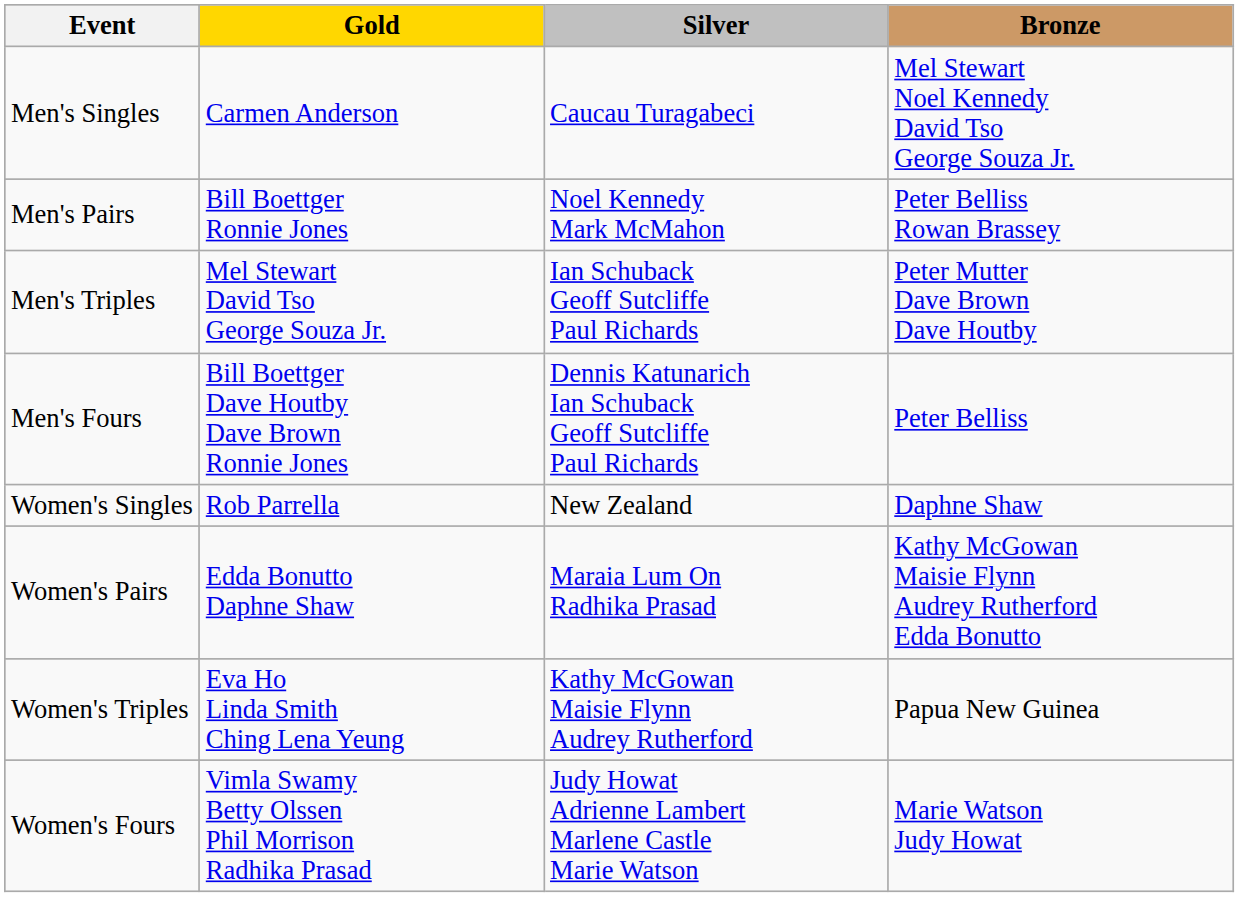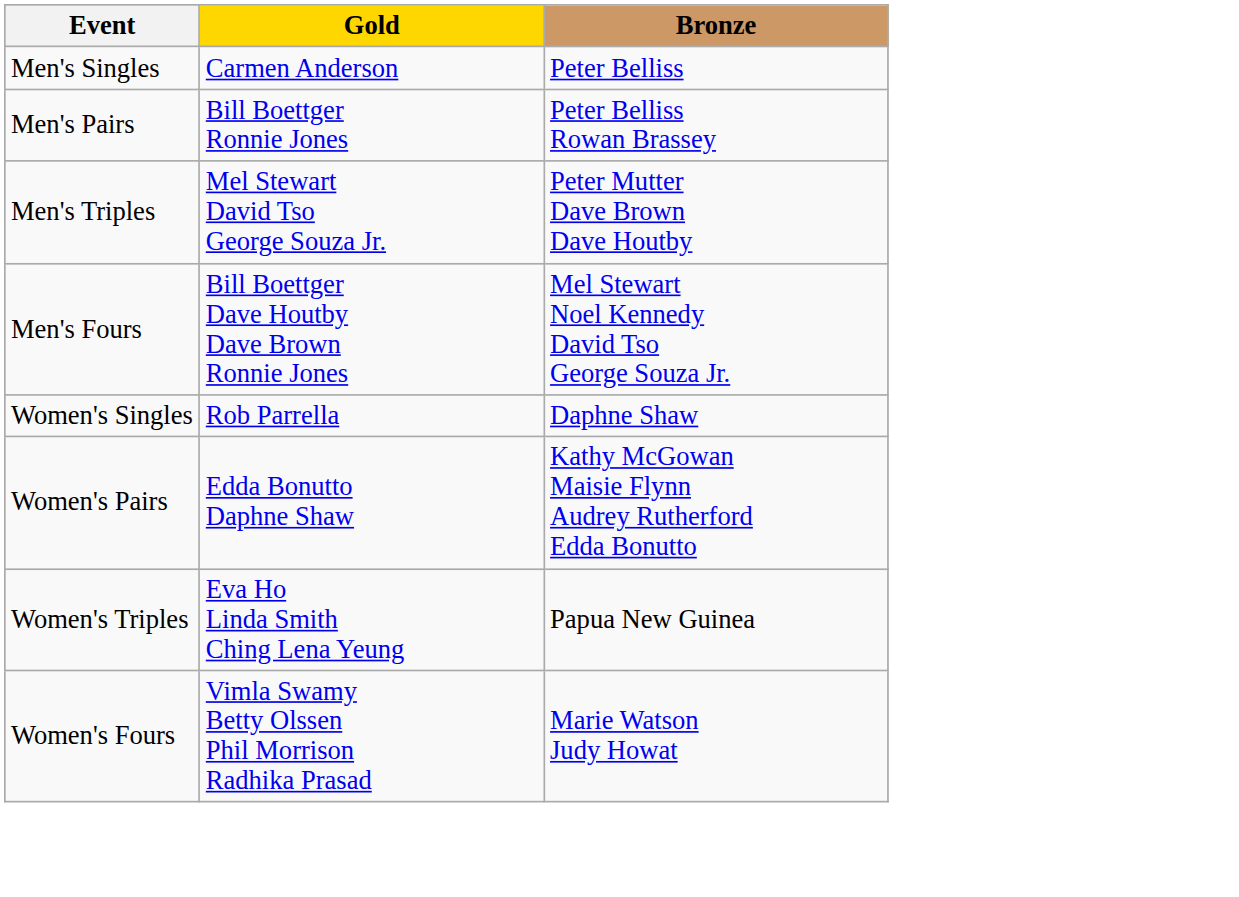- column: Silver | Caucau Turagabeci | Noel Kennedy Mark McMahon | Ian Schuback Geoff Sutcliffe Paul Richards | Dennis Katunarich Ian Schuback Geoff Sutcliffe Paul Richards | New Zealand | Maraia Lum On Radhika Prasad | Kathy McGowan Maisie Flynn Audrey Rutherford | Judy Howat Adrienne Lambert Marlene Castle Marie Watson
Men's Singles | Bronze: Mel Stewart Noel Kennedy David Tso George Souza Jr. -> Peter Belliss
Men's Fours | Bronze: Peter Belliss -> Mel Stewart Noel Kennedy David Tso George Souza Jr.
